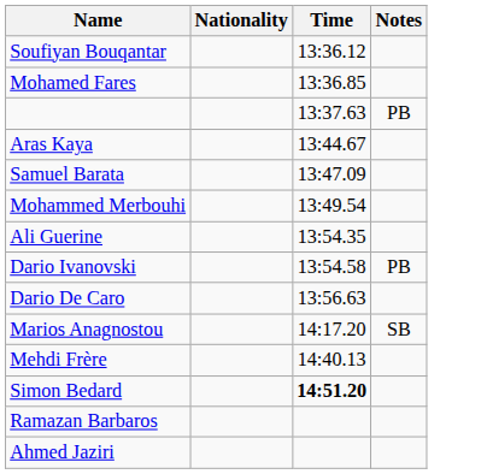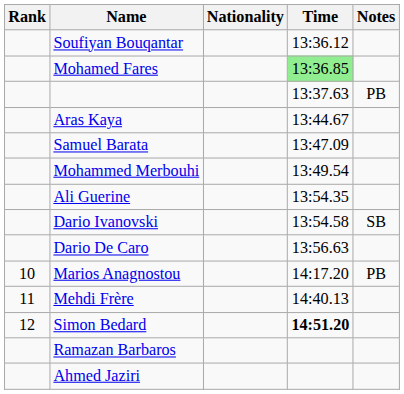+ column: Rank | 10 | 11 | 12
Mohamed Fares | Time: no background -> lightgreen background
Dario Ivanovski | Notes: PB -> SB
Marios Anagnostou | Notes: SB -> PB
